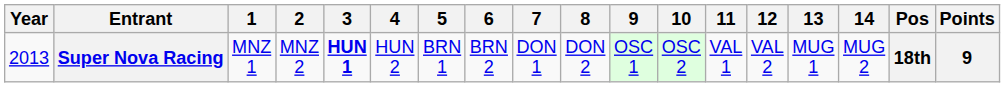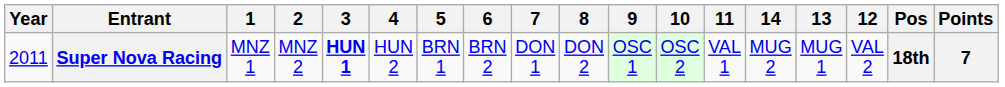columns swapped: 12 <-> 14
Super Nova Racing | Year: 2013 -> 2011
Super Nova Racing | Points: 9 -> 7
